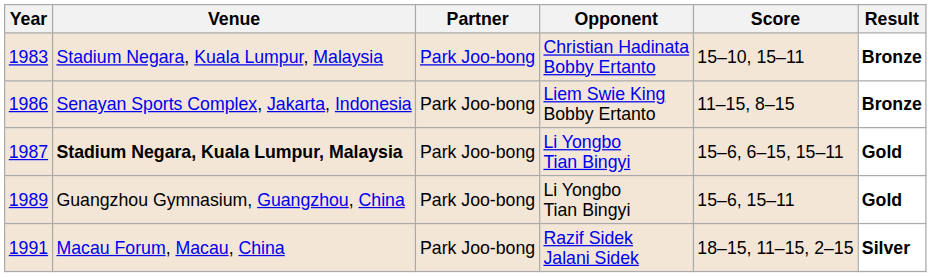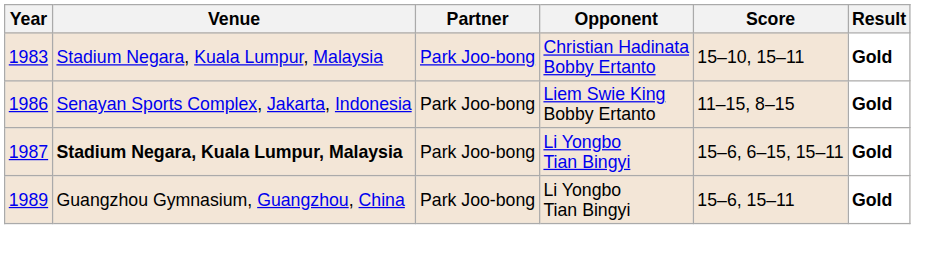1983 | Result: Bronze -> Gold
1986 | Result: Bronze -> Gold
- row: 1991 | Macau Forum, Macau, China | Park Joo-bong | Razif Sidek Jalani Sidek | 18–15, 11–15, 2–15 | Silver
